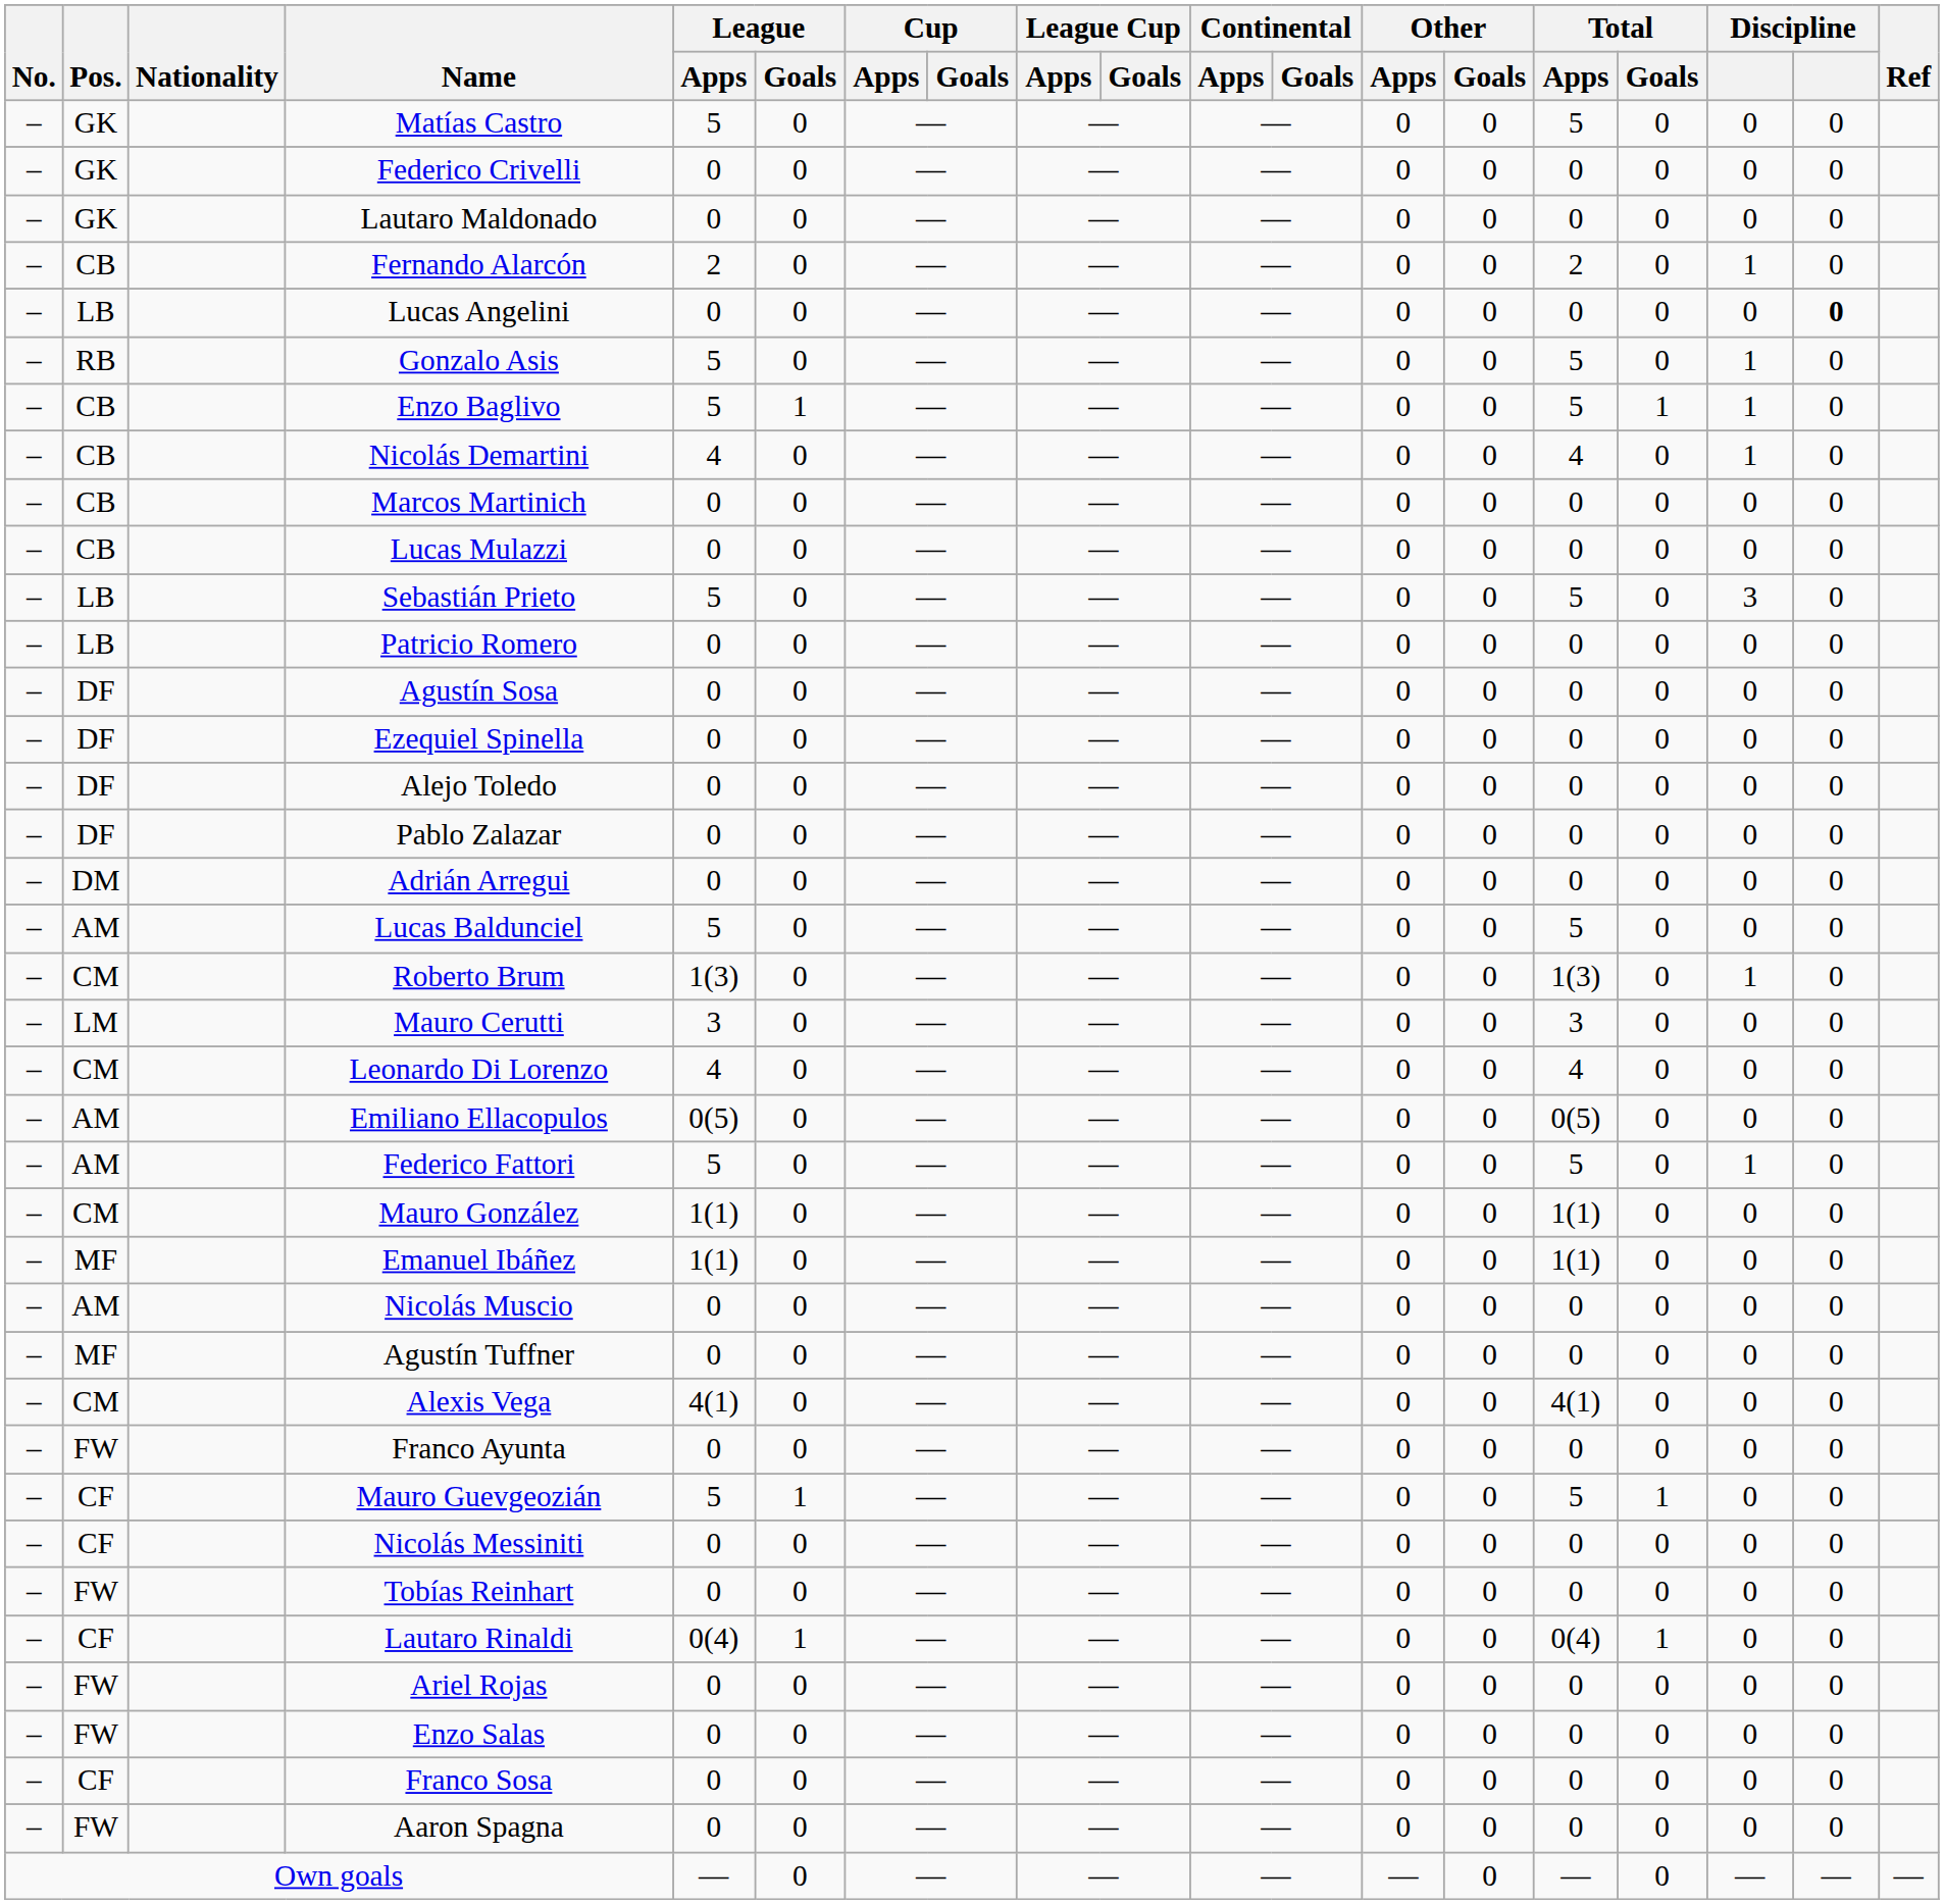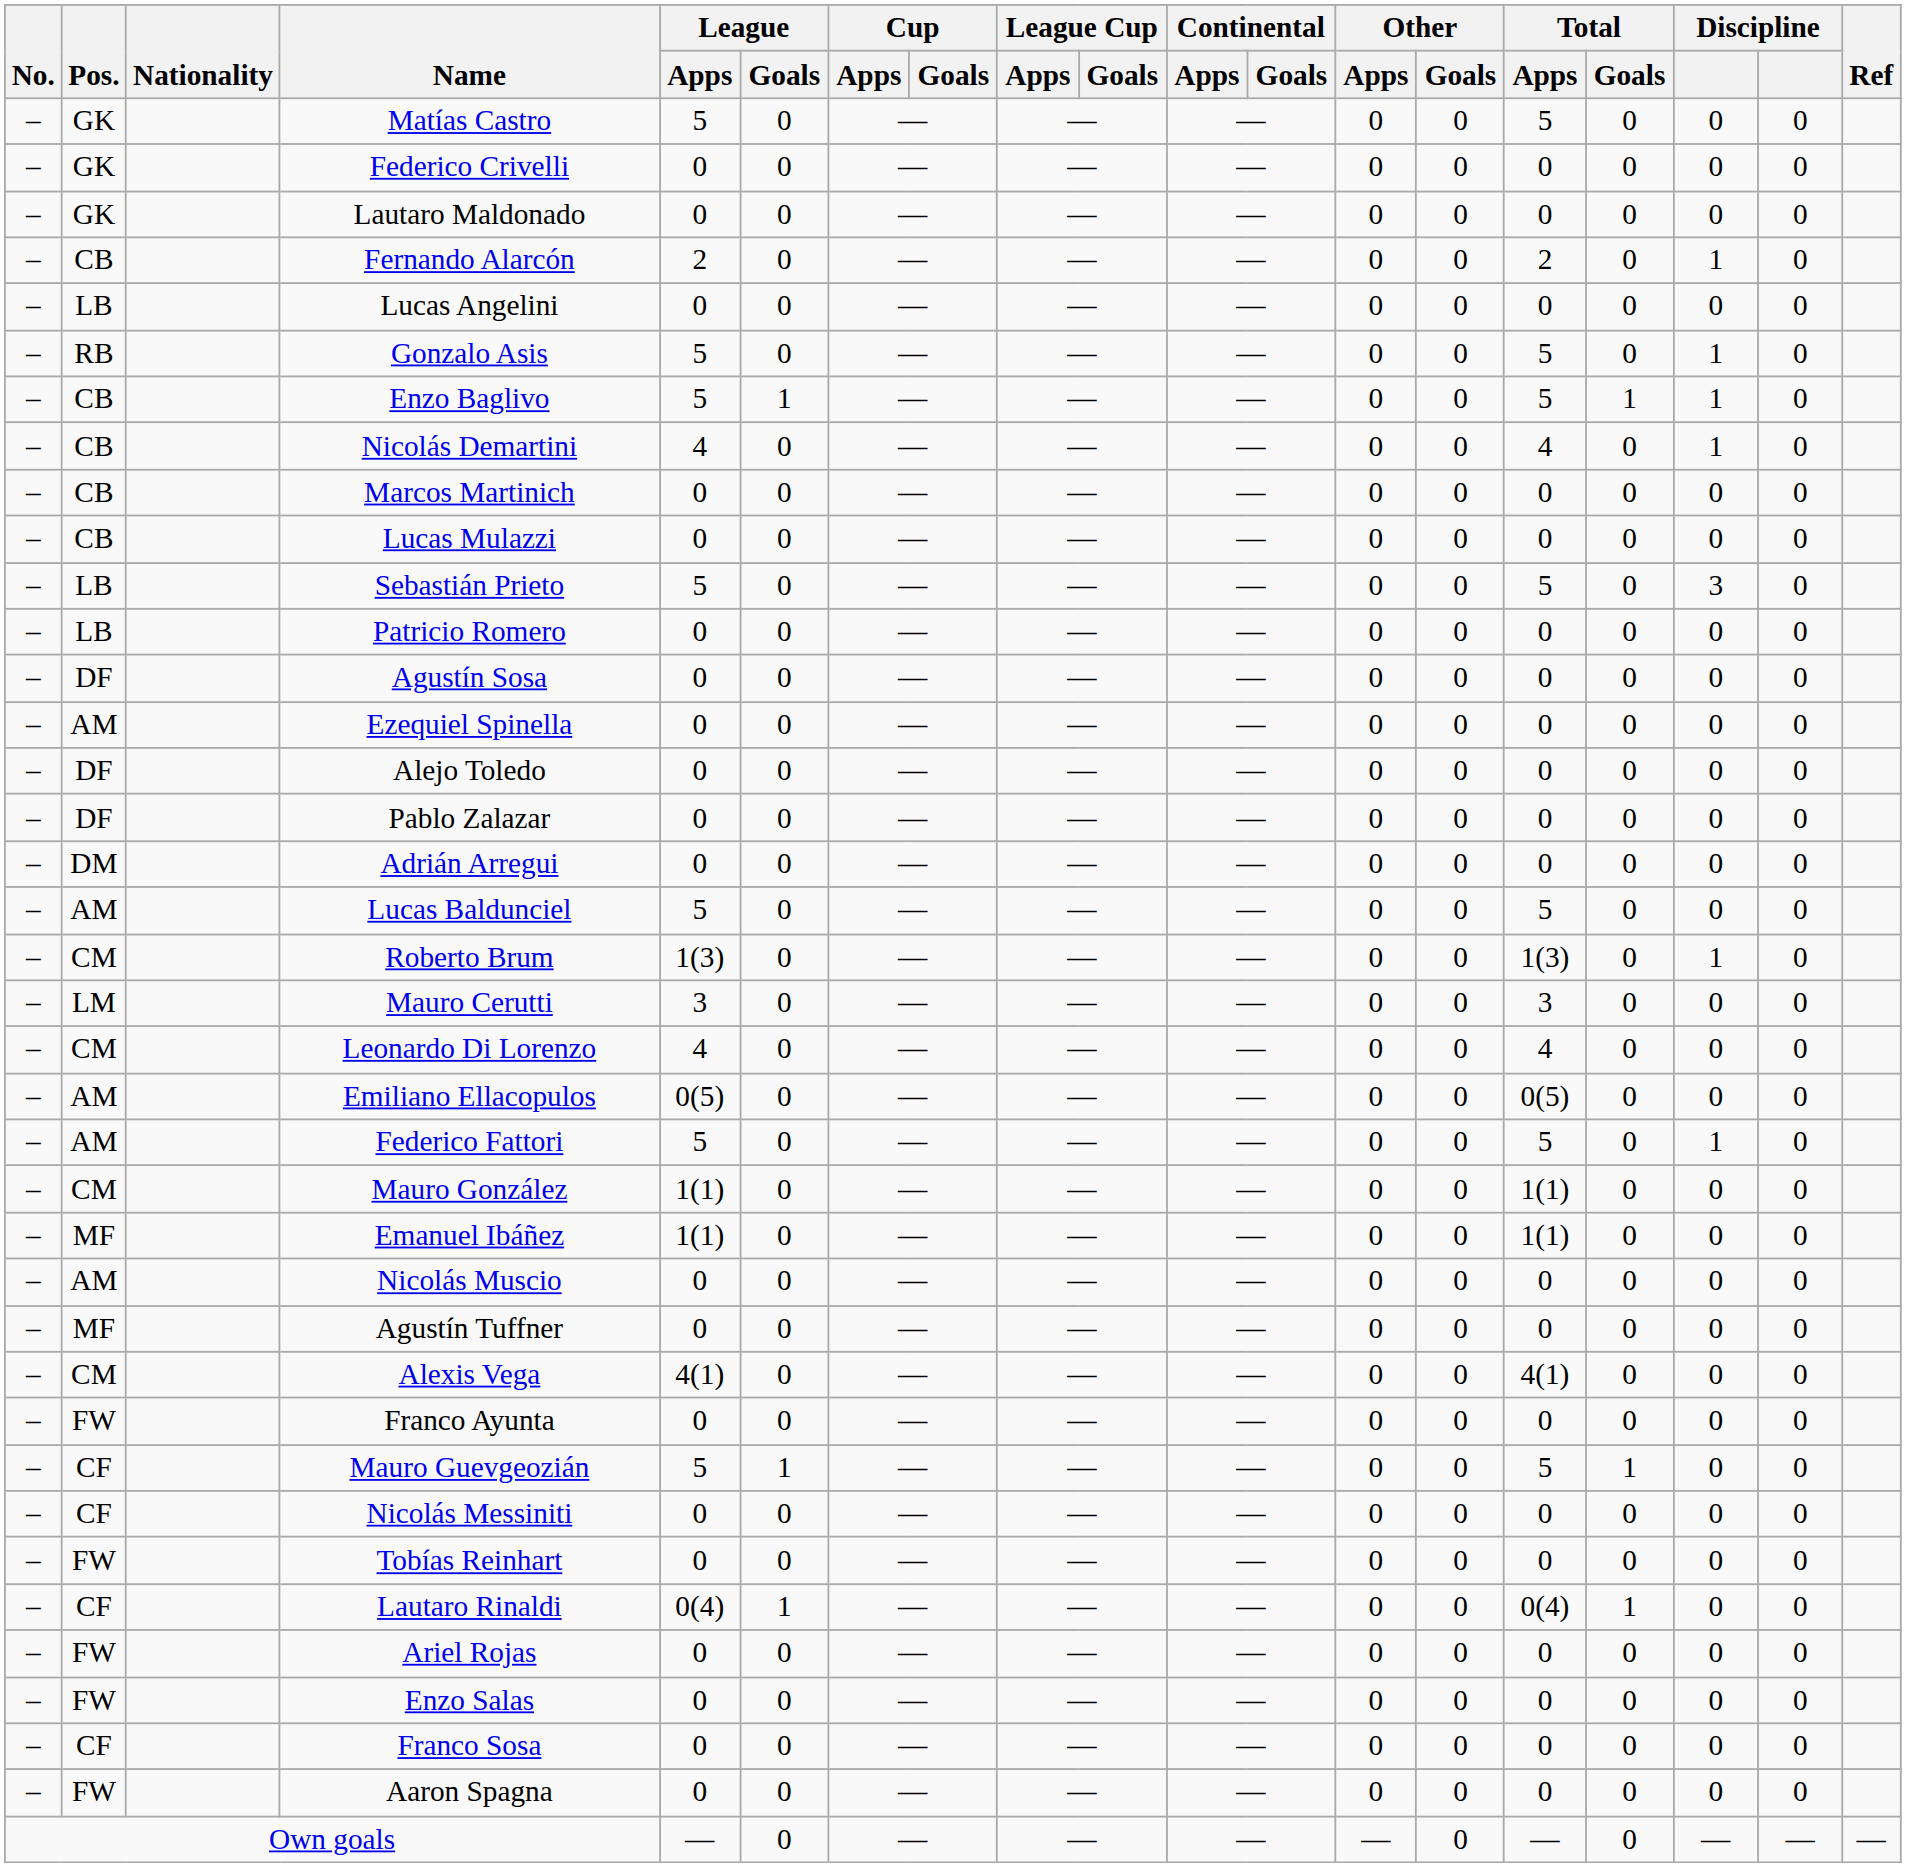Lucas Angelini | column 18: bold -> normal
Ezequiel Spinella | Pos.: DF -> AM
